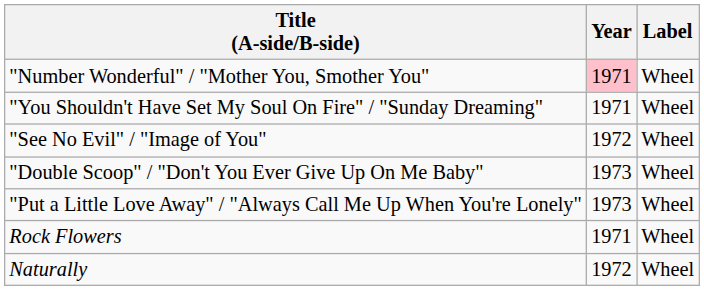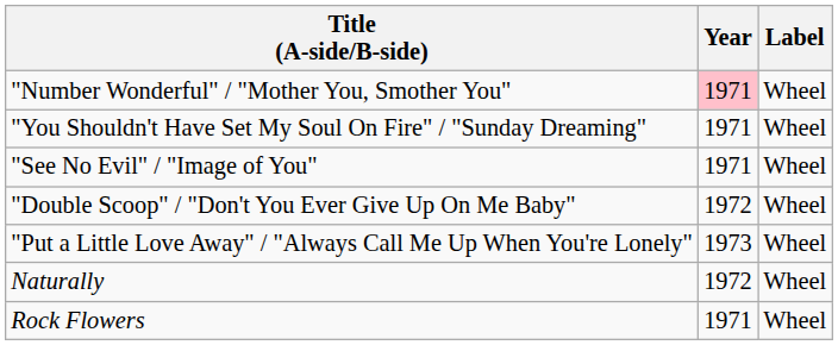"See No Evil" / "Image of You" | Year: 1972 -> 1971
"Double Scoop" / "Don't You Ever Give Up On Me Baby" | Year: 1973 -> 1972
rows swapped: Rock Flowers <-> Naturally
